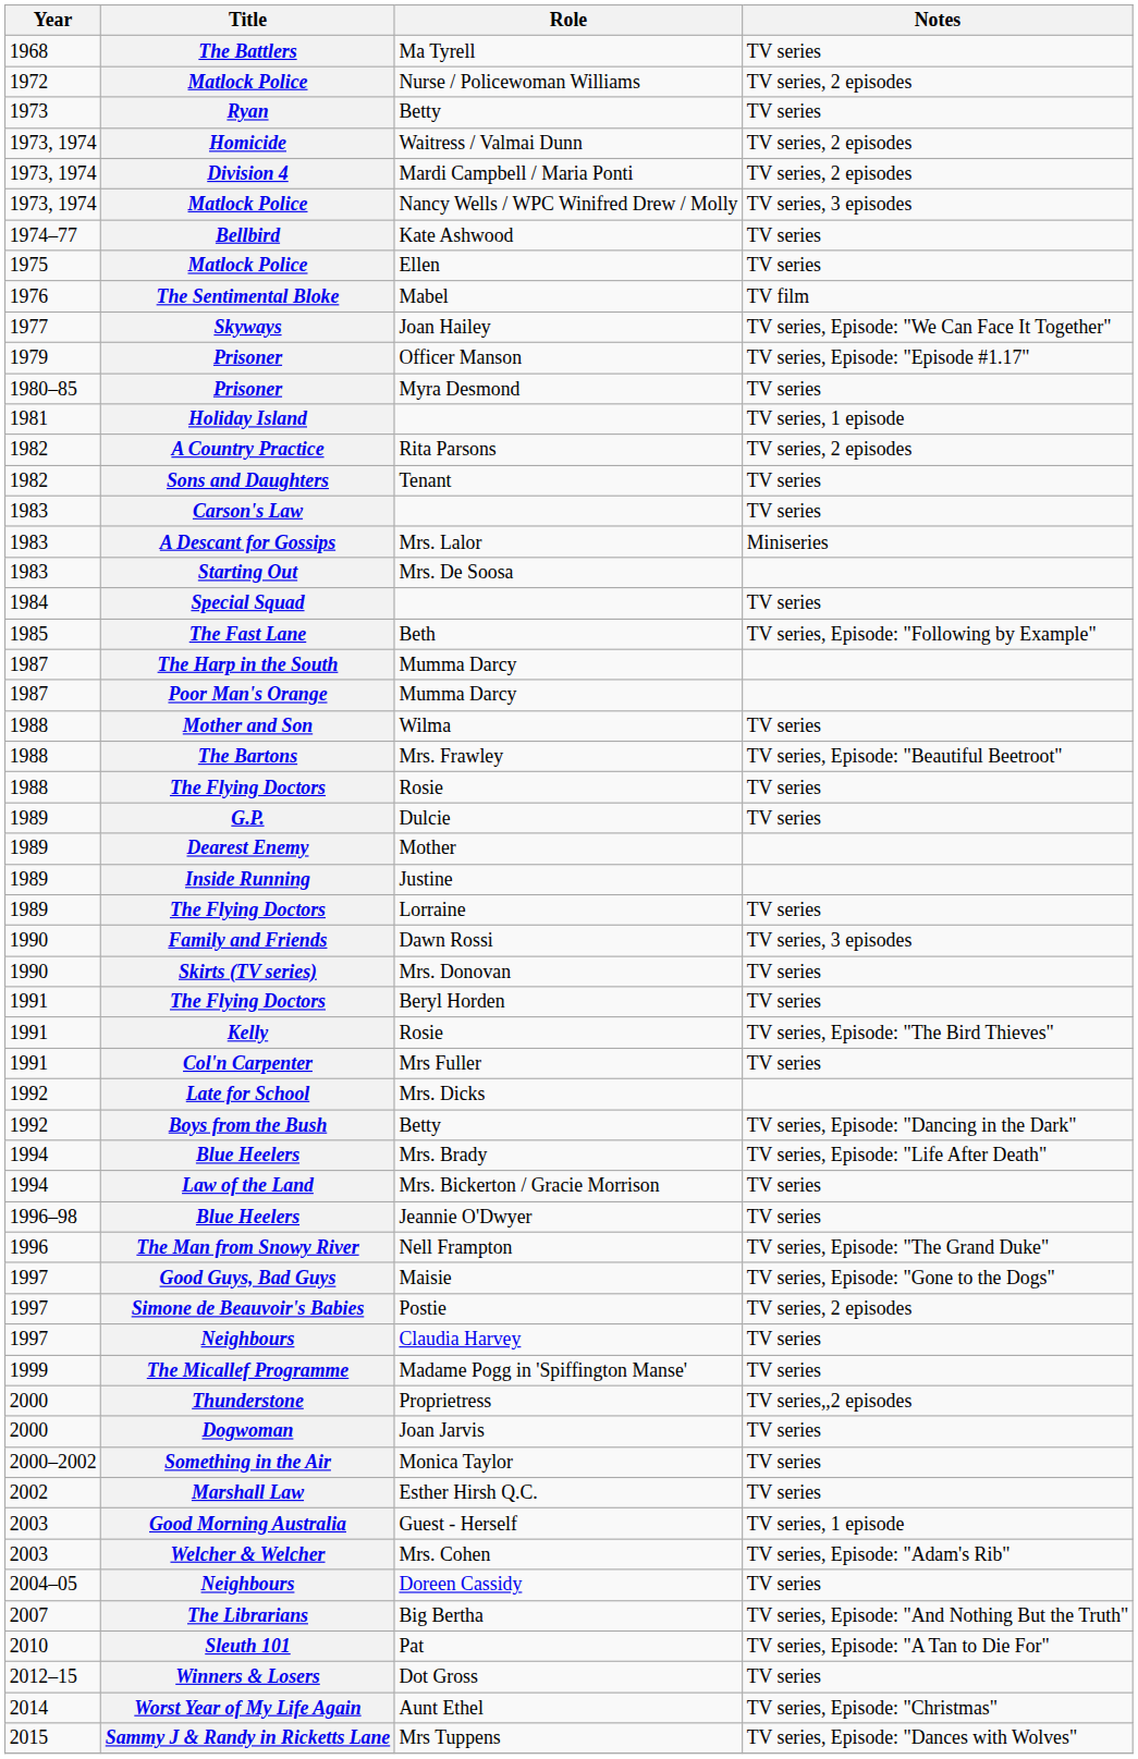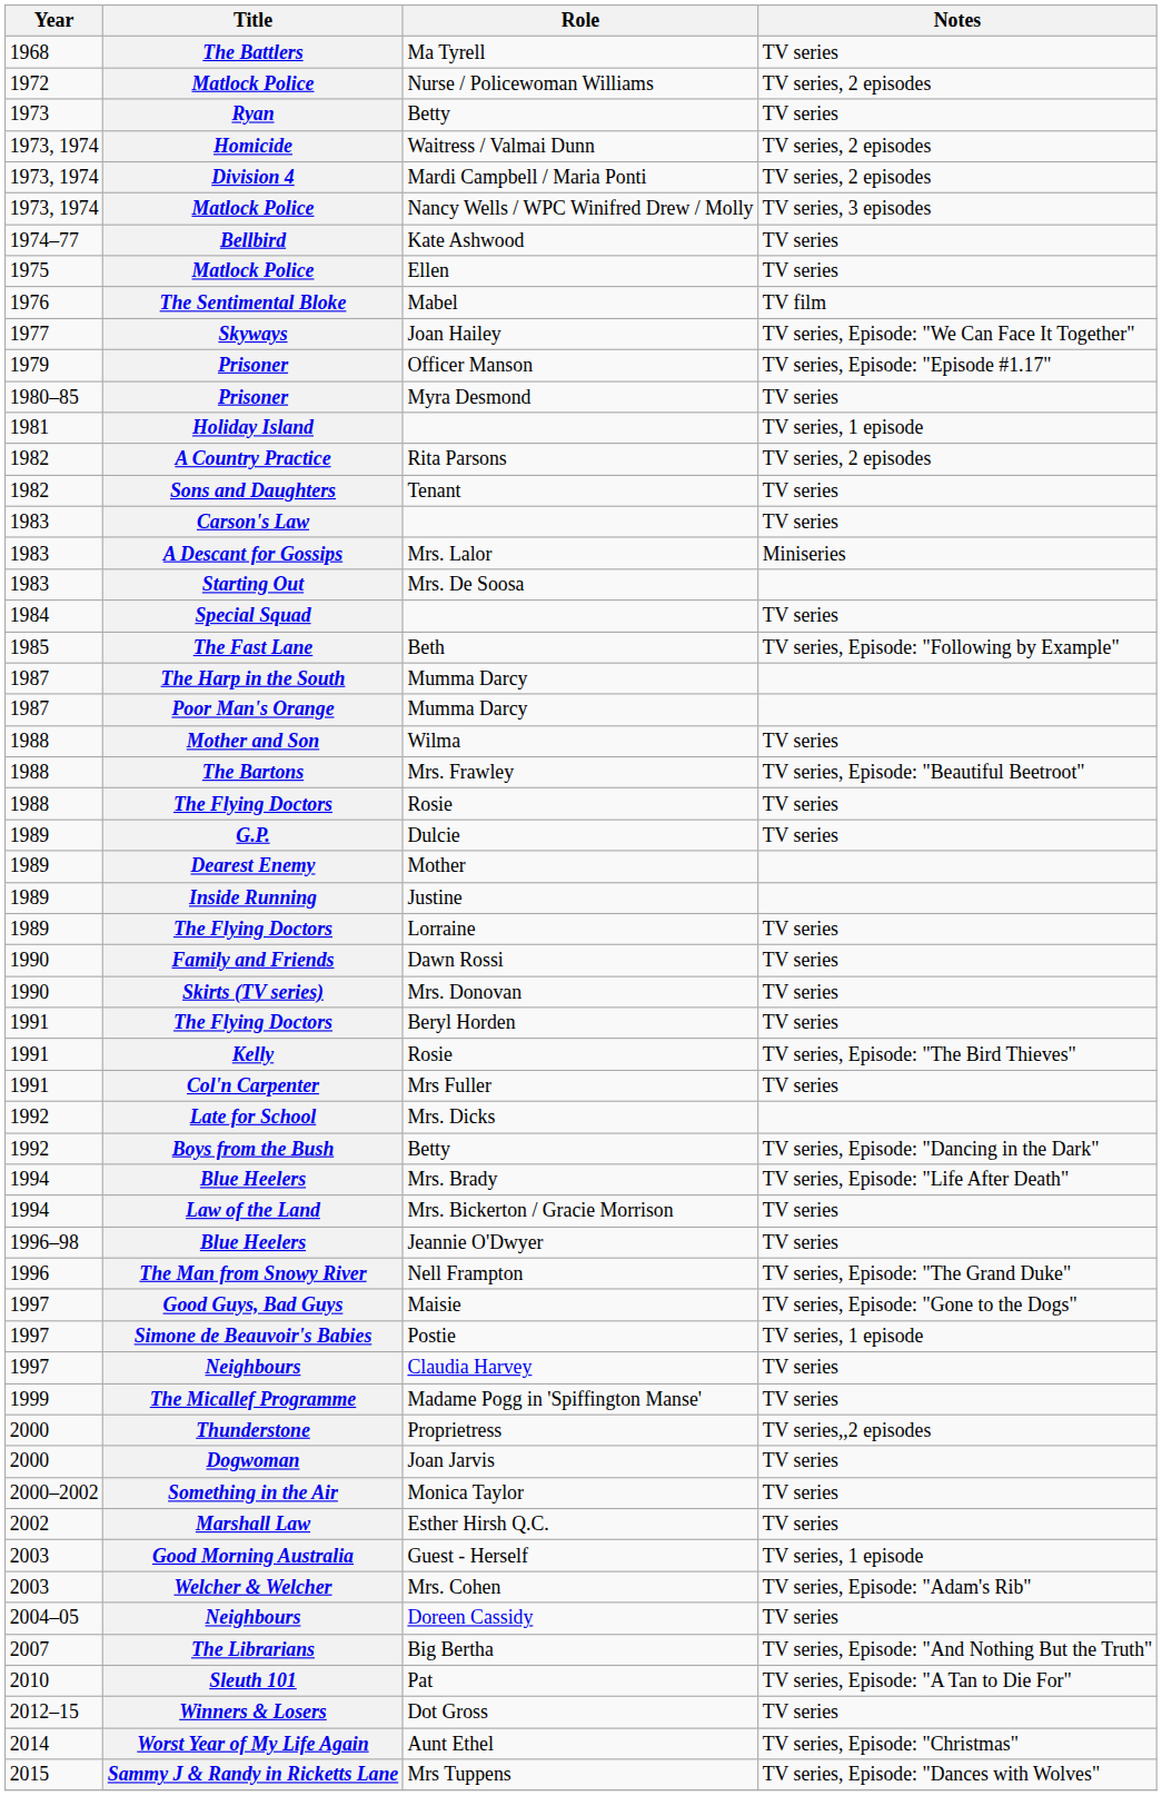Dawn Rossi | Notes: TV series, 3 episodes -> TV series
Postie | Notes: TV series, 2 episodes -> TV series, 1 episode
